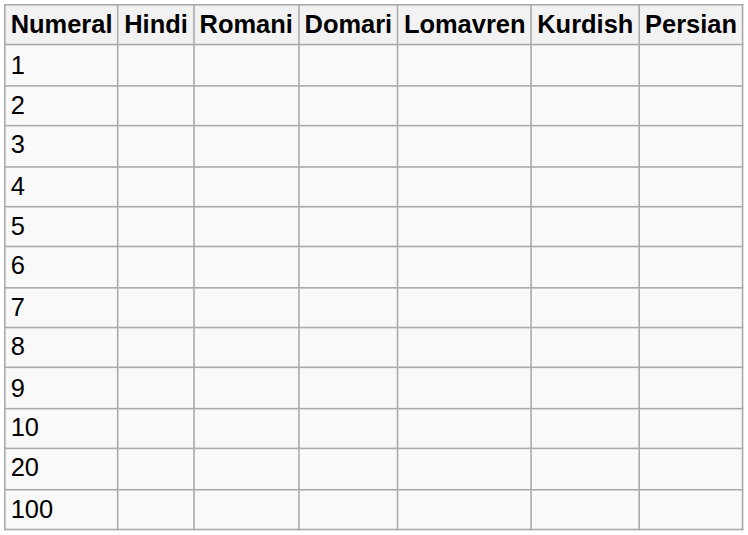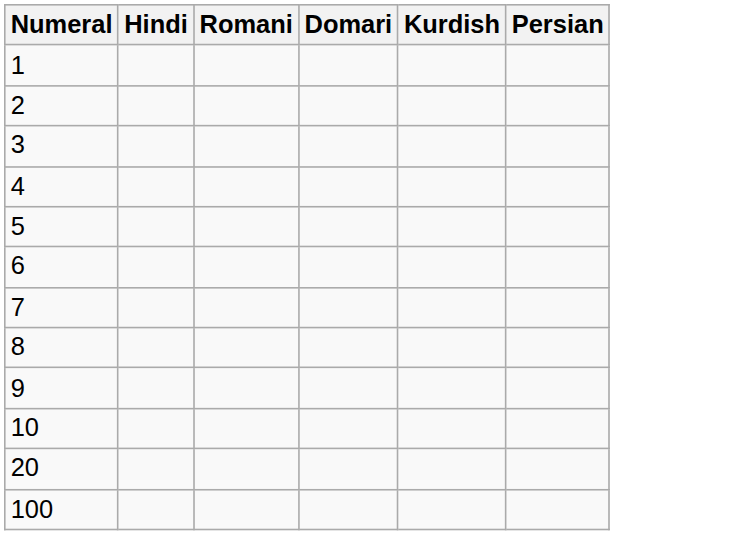- column: Lomavren
